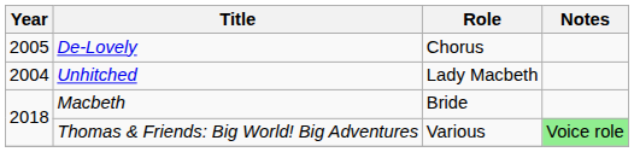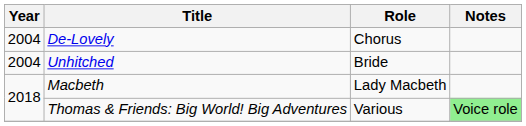De-Lovely | Year: 2005 -> 2004
Unhitched | Role: Lady Macbeth -> Bride
Macbeth | Role: Bride -> Lady Macbeth
